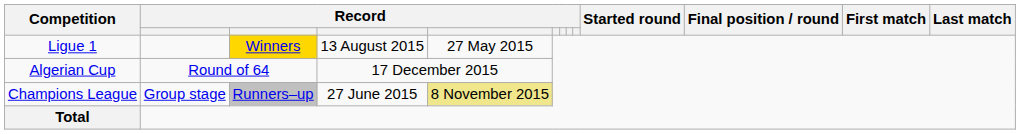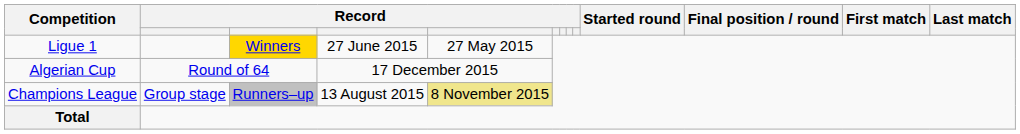Ligue 1 | column 4: 13 August 2015 -> 27 June 2015
Champions League | column 4: 27 June 2015 -> 13 August 2015
